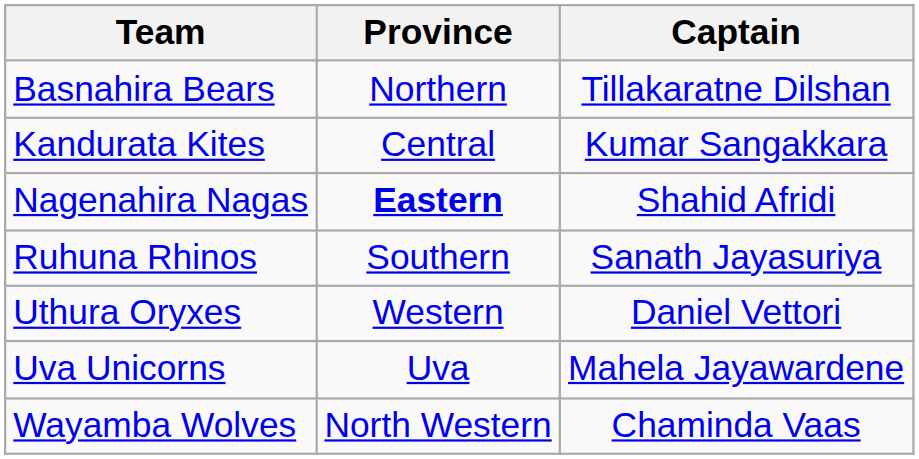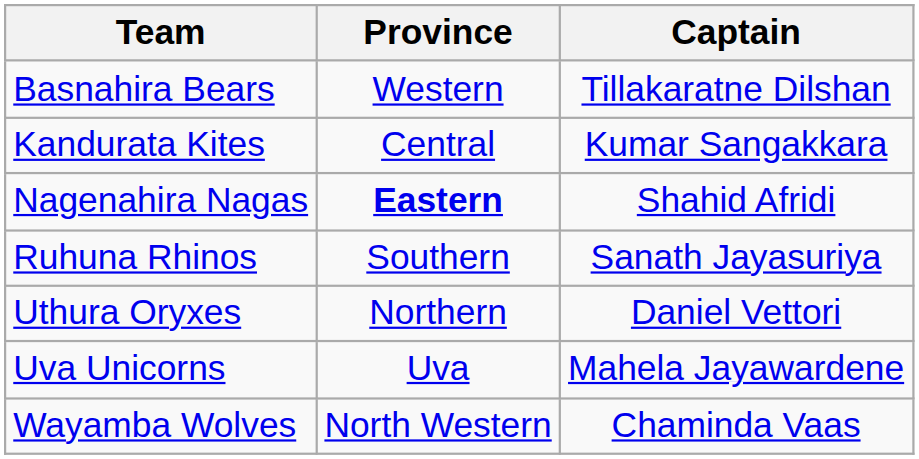Basnahira Bears | Province: Northern -> Western
Uthura Oryxes | Province: Western -> Northern
